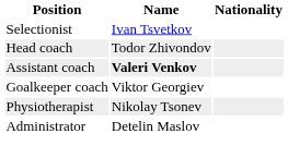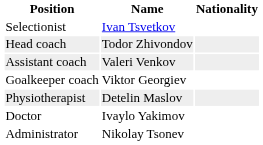Assistant coach | Name: bold -> normal
Physiotherapist | Name: Nikolay Tsonev -> Detelin Maslov
+ row: Doctor | Ivaylo Yakimov
Administrator | Name: Detelin Maslov -> Nikolay Tsonev
